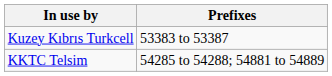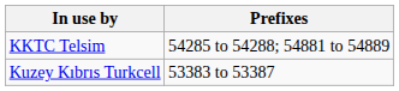rows swapped: KKTC Telsim <-> Kuzey Kıbrıs Turkcell
